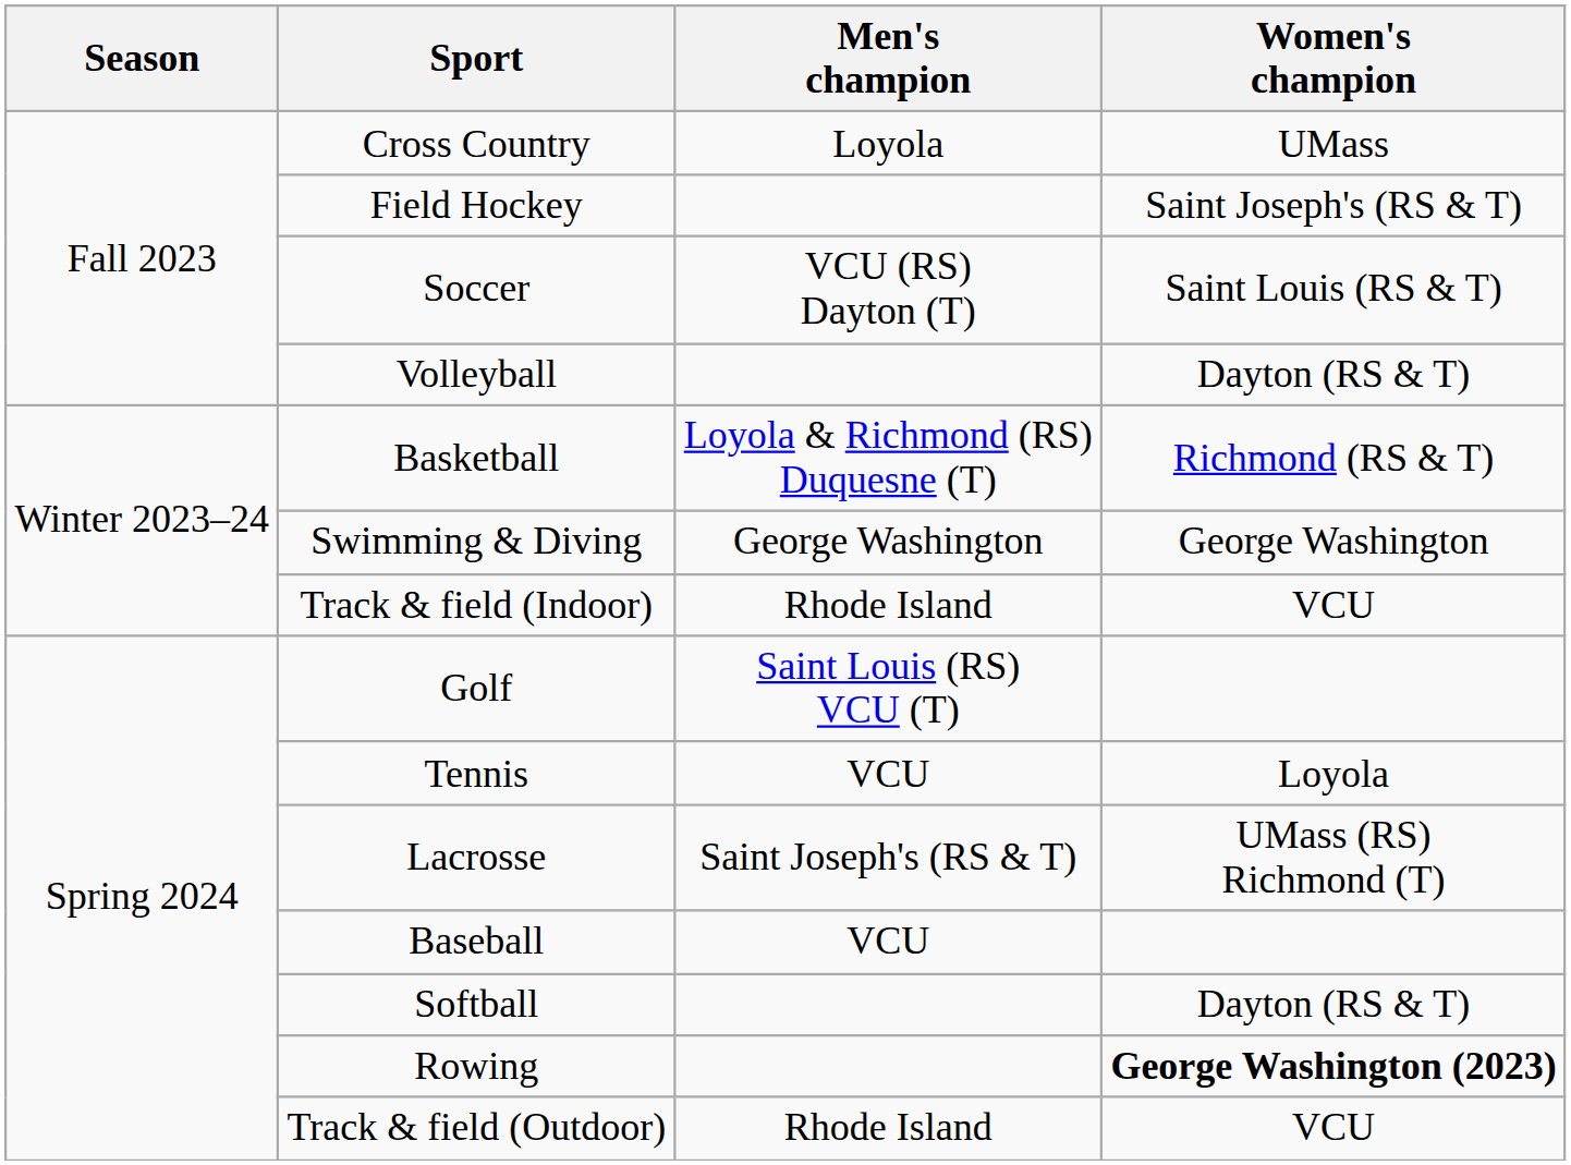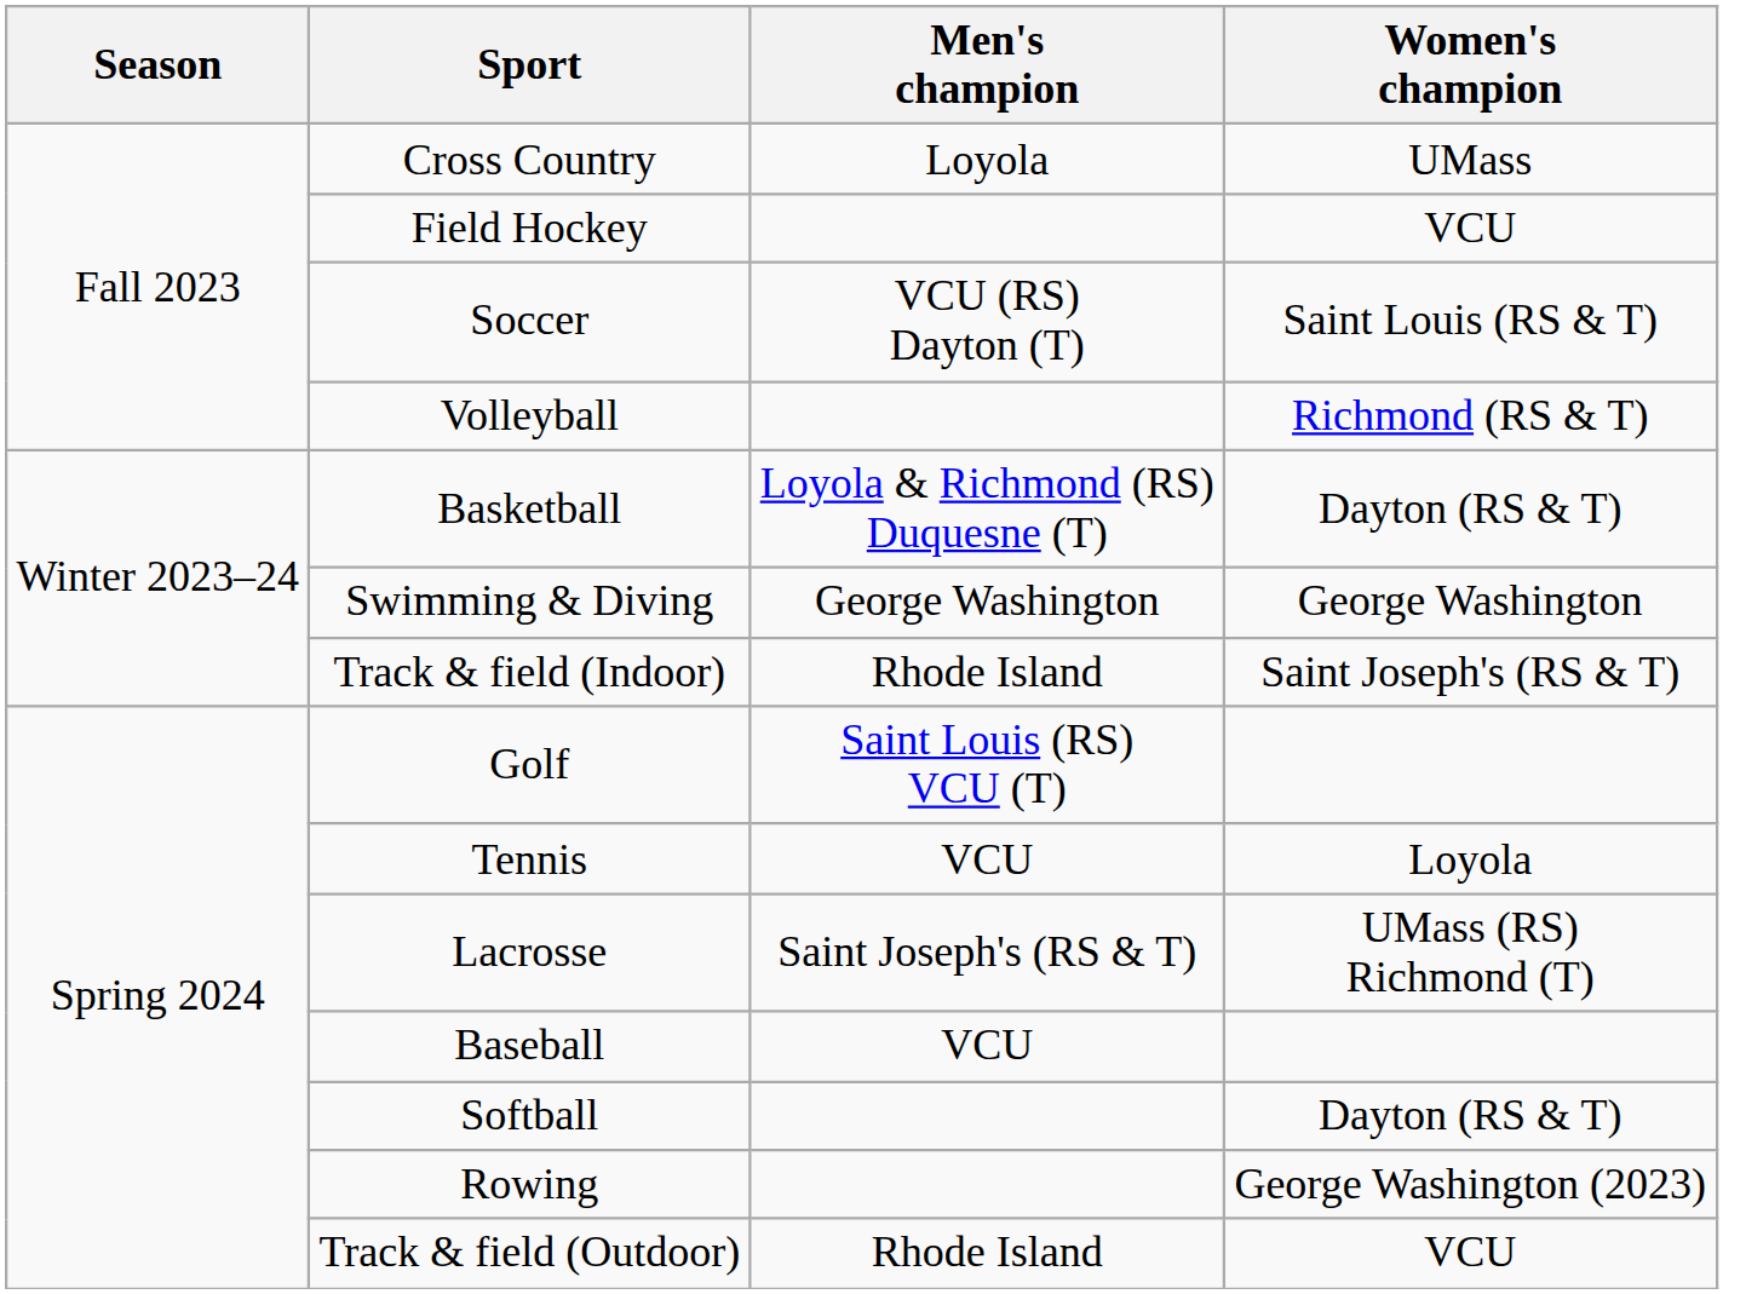Field Hockey | Women's champion: Saint Joseph's (RS & T) -> VCU
Volleyball | Women's champion: Dayton (RS & T) -> Richmond (RS & T)
Basketball | Women's champion: Richmond (RS & T) -> Dayton (RS & T)
Track & field (Indoor) | Women's champion: VCU -> Saint Joseph's (RS & T)
Rowing | Women's champion: bold -> normal
